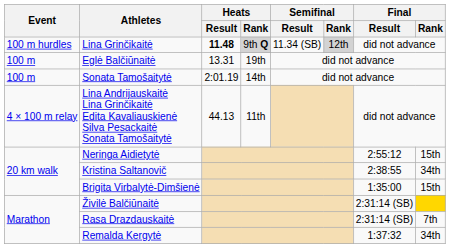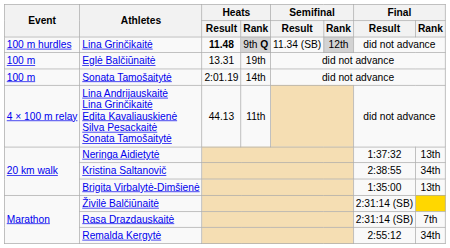Neringa Aidietytė | Final / Result: 2:55:12 -> 1:37:32
Neringa Aidietytė | Final / Rank: 15th -> 13th
Brigita Virbalytė-Dimšienė | Final / Rank: 15th -> 13th
Remalda Kergytė | Final / Result: 1:37:32 -> 2:55:12
